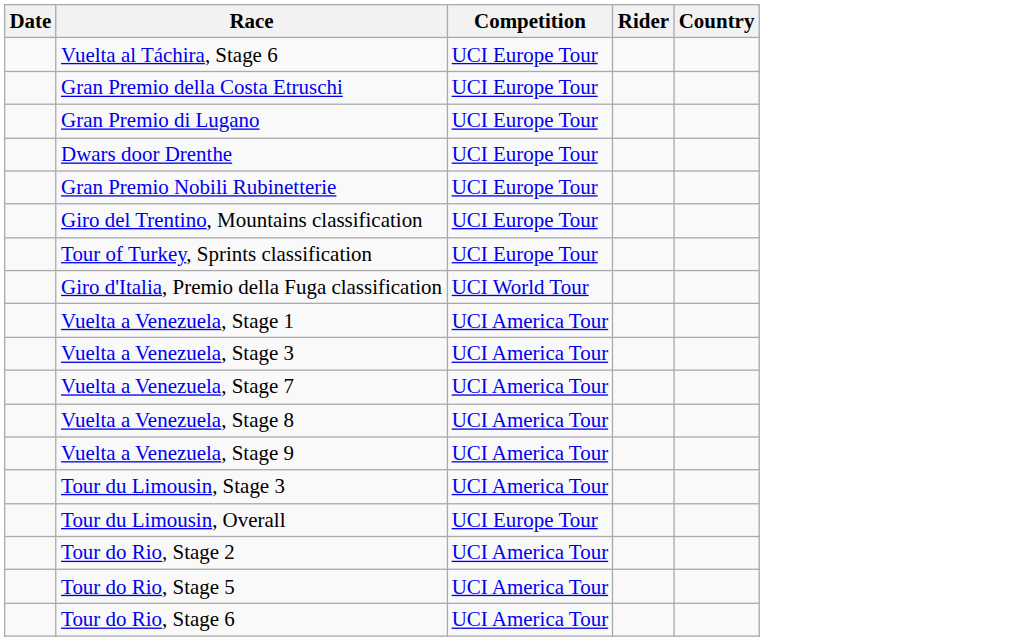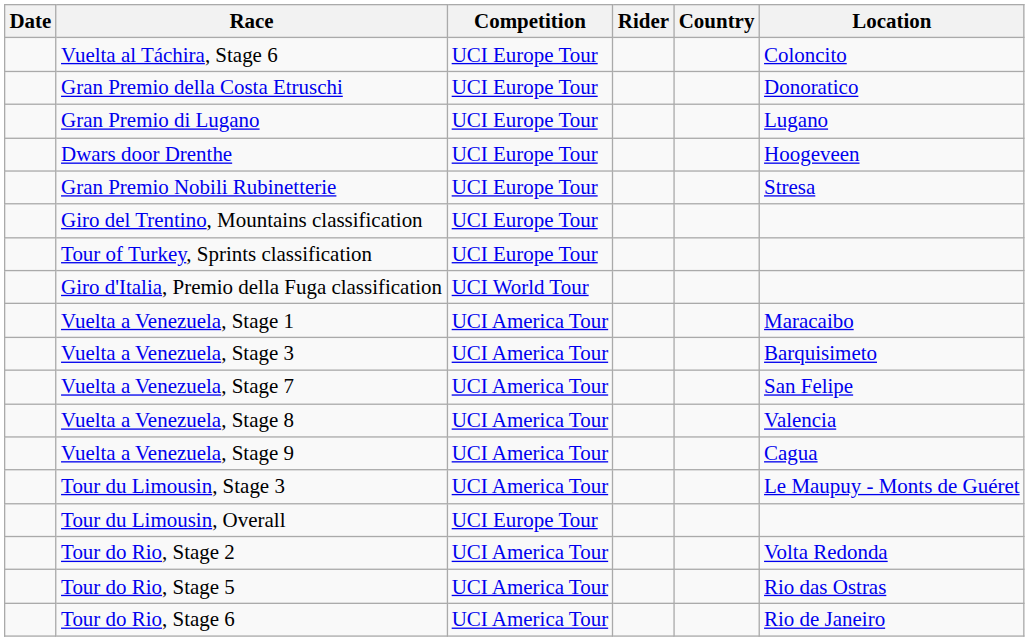+ column: Location | Coloncito | Donoratico | Lugano | Hoogeveen | Stresa | Maracaibo | Barquisimeto | San Felipe | Valencia | Cagua | Le Maupuy - Monts de Guéret | Volta Redonda | Rio das Ostras | Rio de Janeiro
